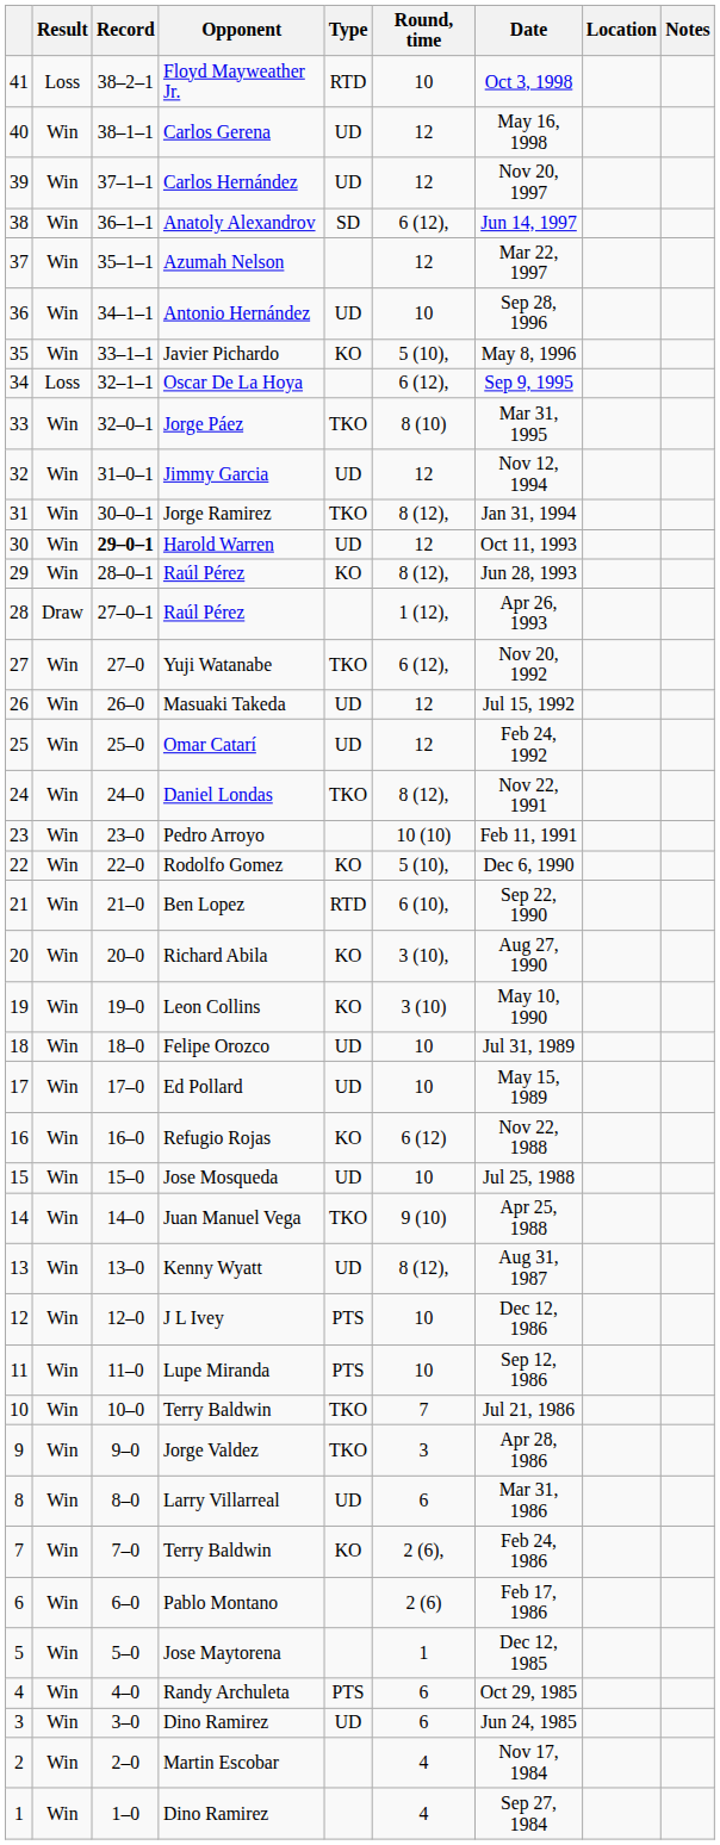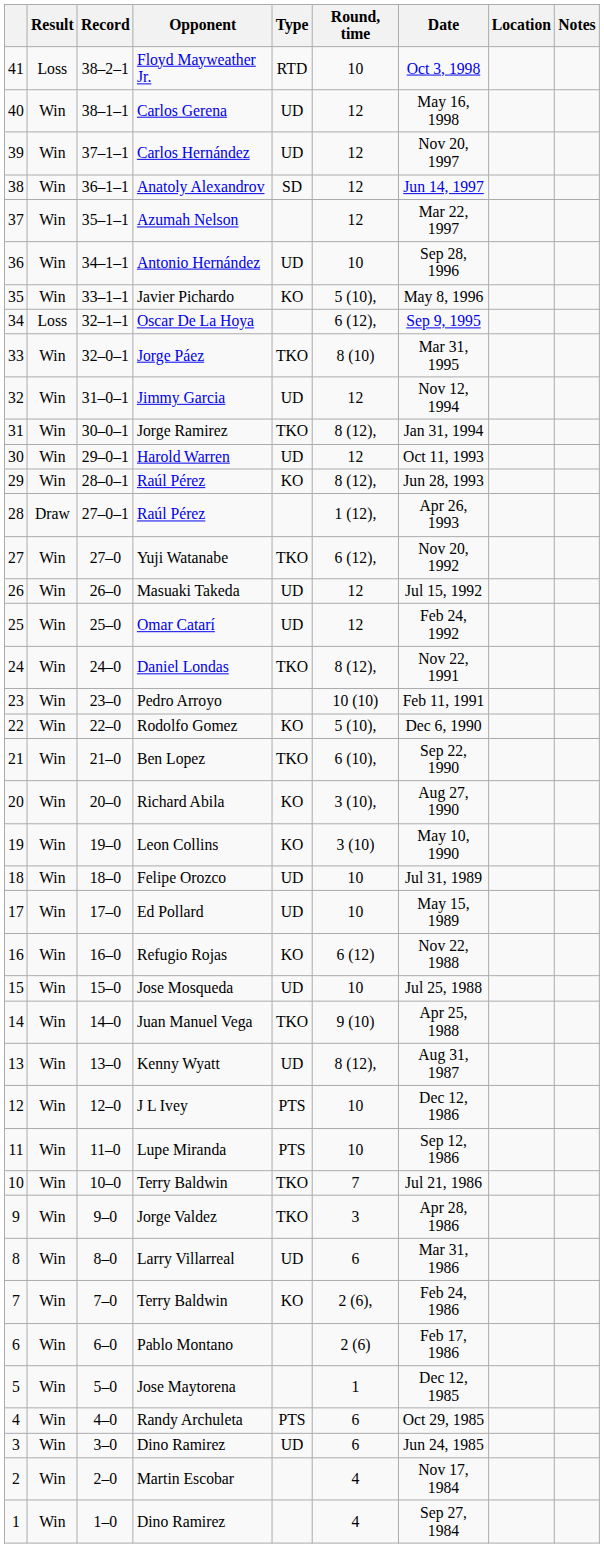Anatoly Alexandrov | Round, time: 6 (12), -> 12
Harold Warren | Record: bold -> normal
Ben Lopez | Type: RTD -> TKO
